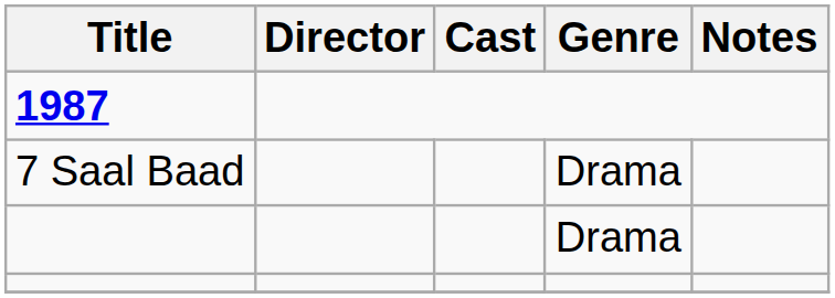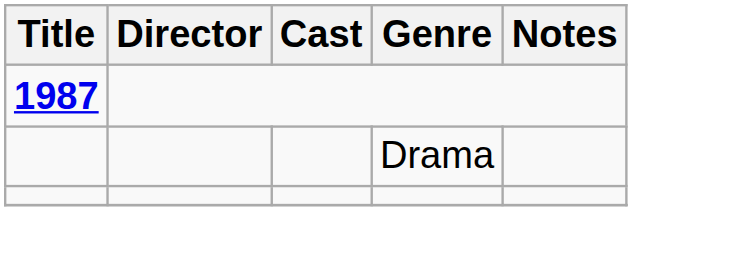- row: 7 Saal Baad | Drama
